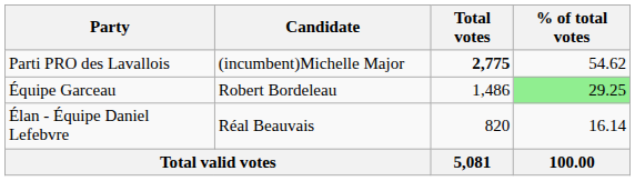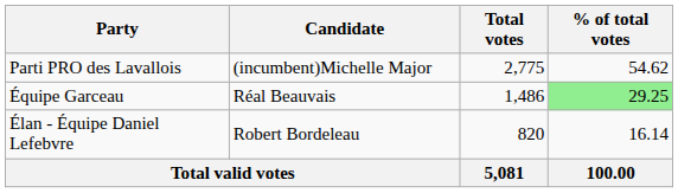Parti PRO des Lavallois | Total votes: bold -> normal
Équipe Garceau | Candidate: Robert Bordeleau -> Réal Beauvais
Élan - Équipe Daniel Lefebvre | Candidate: Réal Beauvais -> Robert Bordeleau
